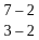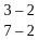rows swapped: 3 – 2 <-> 7 – 2
